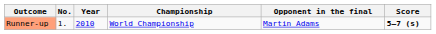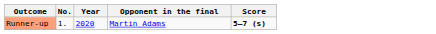- column: Championship | World Championship
Runner-up | Year: 2010 -> 2020
